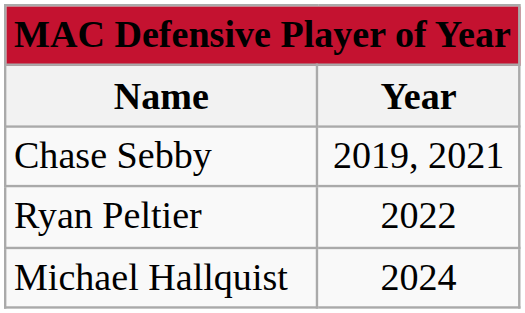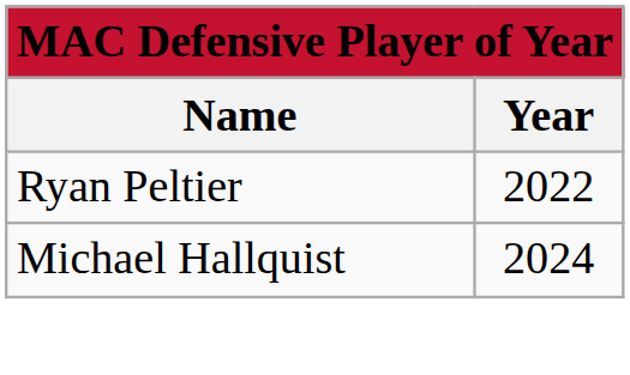- row: Chase Sebby | 2019, 2021
